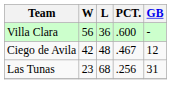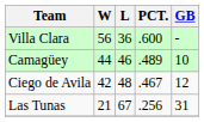+ row: Camagüey | 44 | 46 | .489 | 10
Las Tunas | W: 23 -> 21
Las Tunas | L: 68 -> 67
